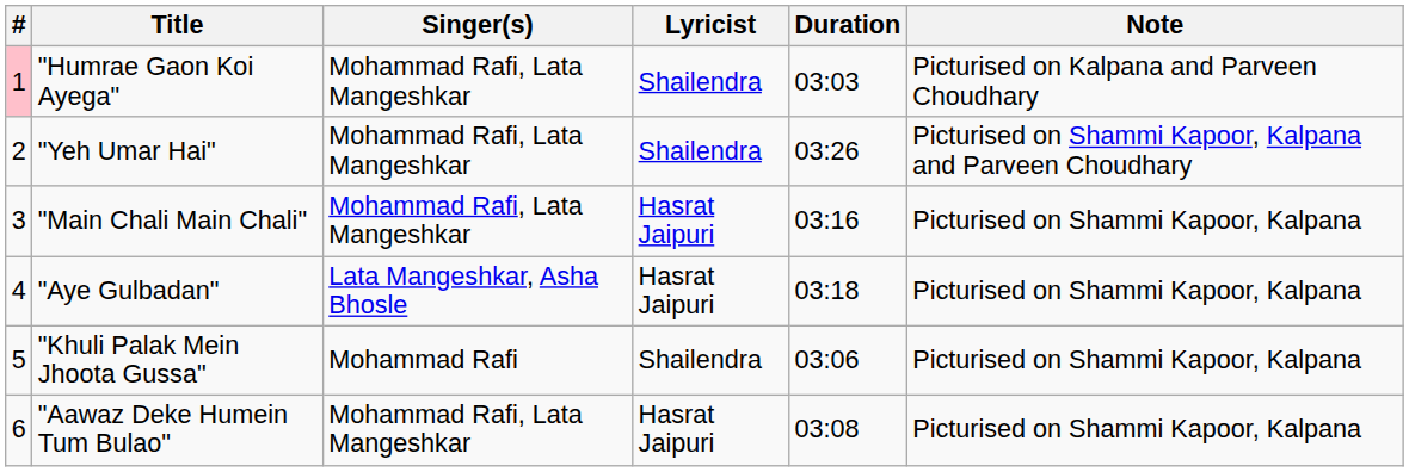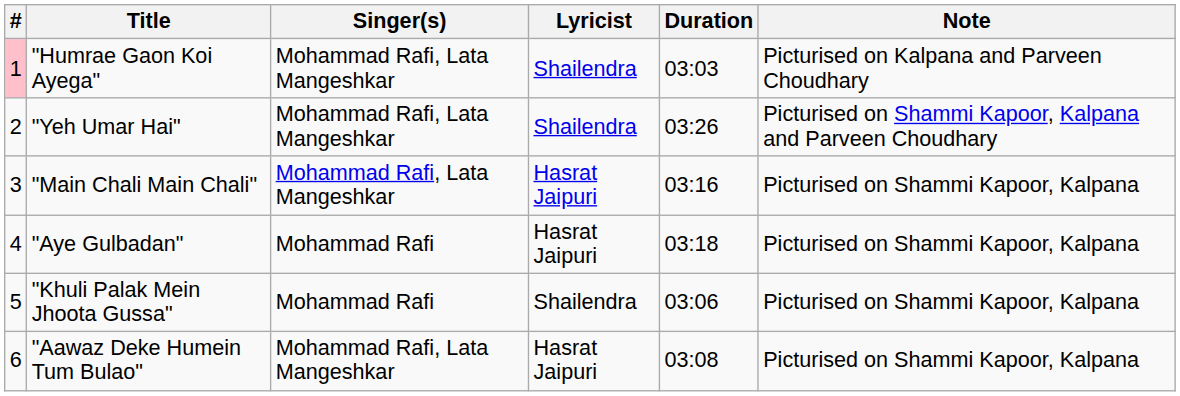"Aye Gulbadan" | Singer(s): Lata Mangeshkar, Asha Bhosle -> Mohammad Rafi
